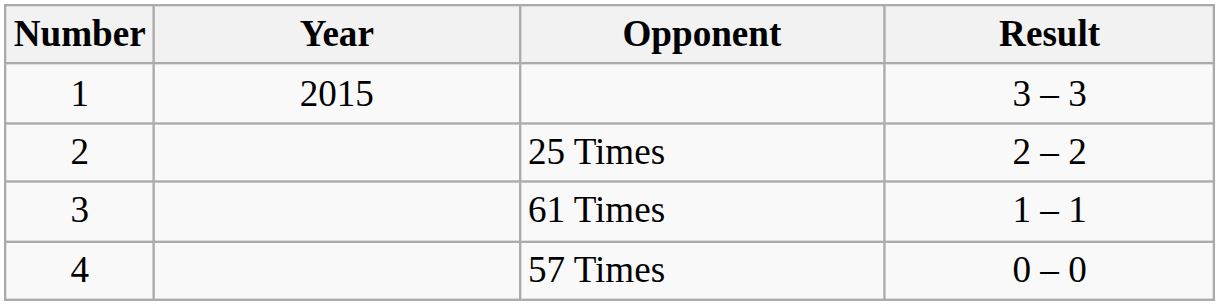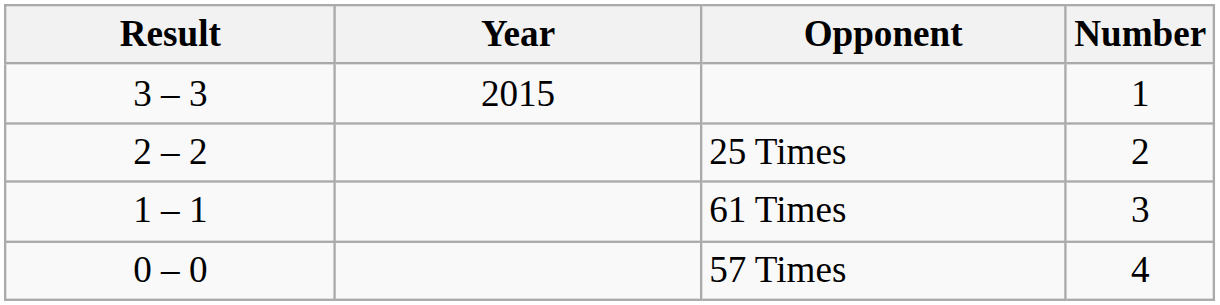columns swapped: Number <-> Result
